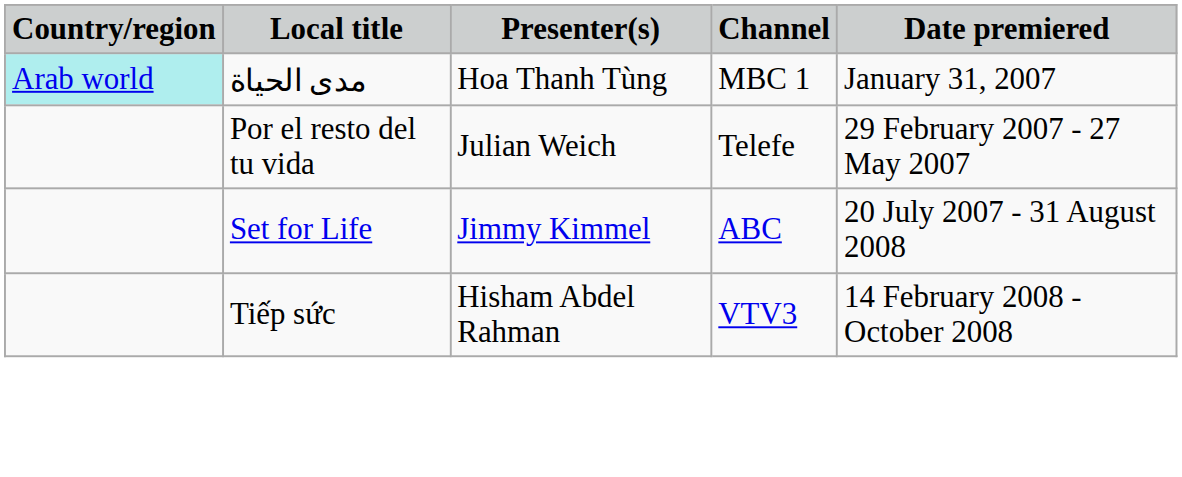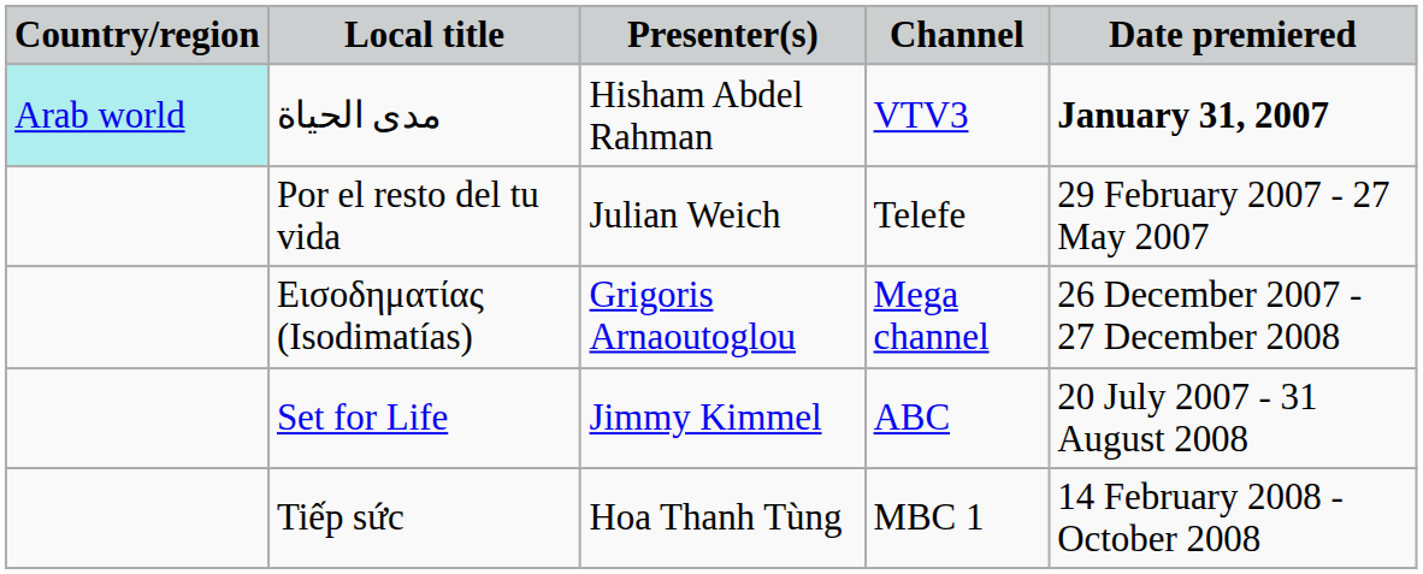مدى الحياة | Presenter(s): Hoa Thanh Tùng -> Hisham Abdel Rahman
مدى الحياة | Channel: MBC 1 -> VTV3
مدى الحياة | Date premiered: normal -> bold
+ row: Εισοδηματίας (Isodimatías) | Grigoris Arnaoutoglou | Mega channel | 26 December 2007 - 27 December 2008
Tiếp sức | Presenter(s): Hisham Abdel Rahman -> Hoa Thanh Tùng
Tiếp sức | Channel: VTV3 -> MBC 1
